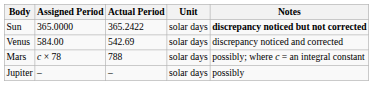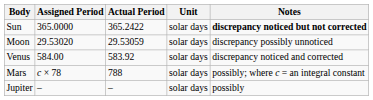+ row: Moon | 29.53020 | 29.53059 | solar days | discrepancy possibly unnoticed
Venus | Actual Period: 542.69 -> 583.92
